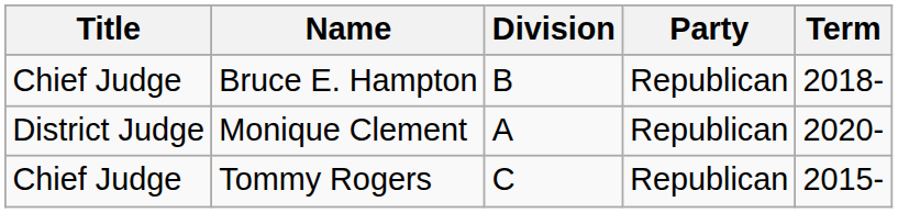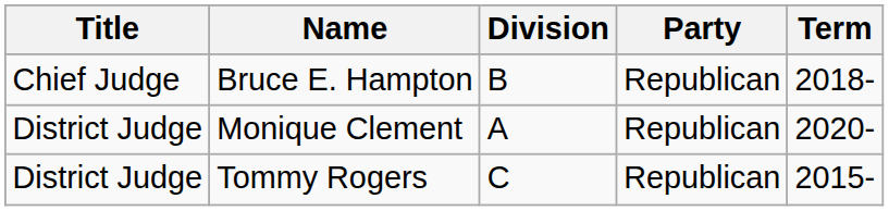Tommy Rogers | Title: Chief Judge -> District Judge
